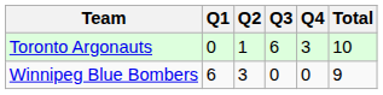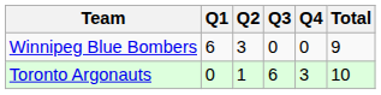rows swapped: Winnipeg Blue Bombers <-> Toronto Argonauts
